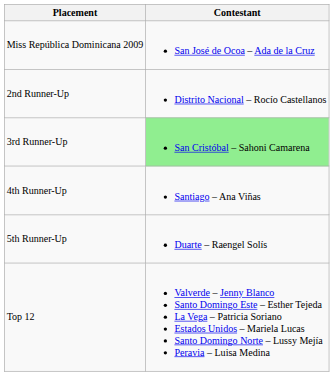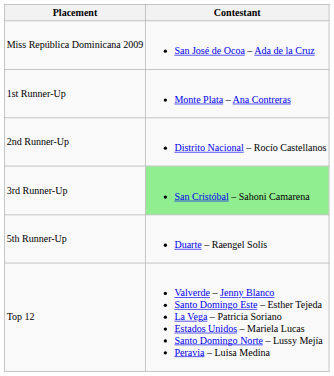+ row: 1st Runner-Up | Monte Plata – Ana Contreras
- row: 4th Runner-Up | Santiago – Ana Viñas
